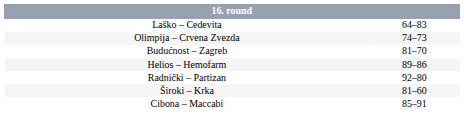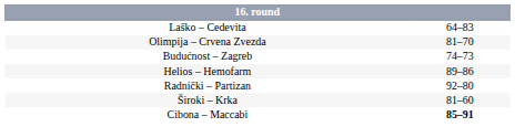Olimpija – Crvena Zvezda | column 2: 74–73 -> 81–70
Budućnost – Zagreb | column 2: 81–70 -> 74–73
Cibona – Maccabi | column 2: normal -> bold
